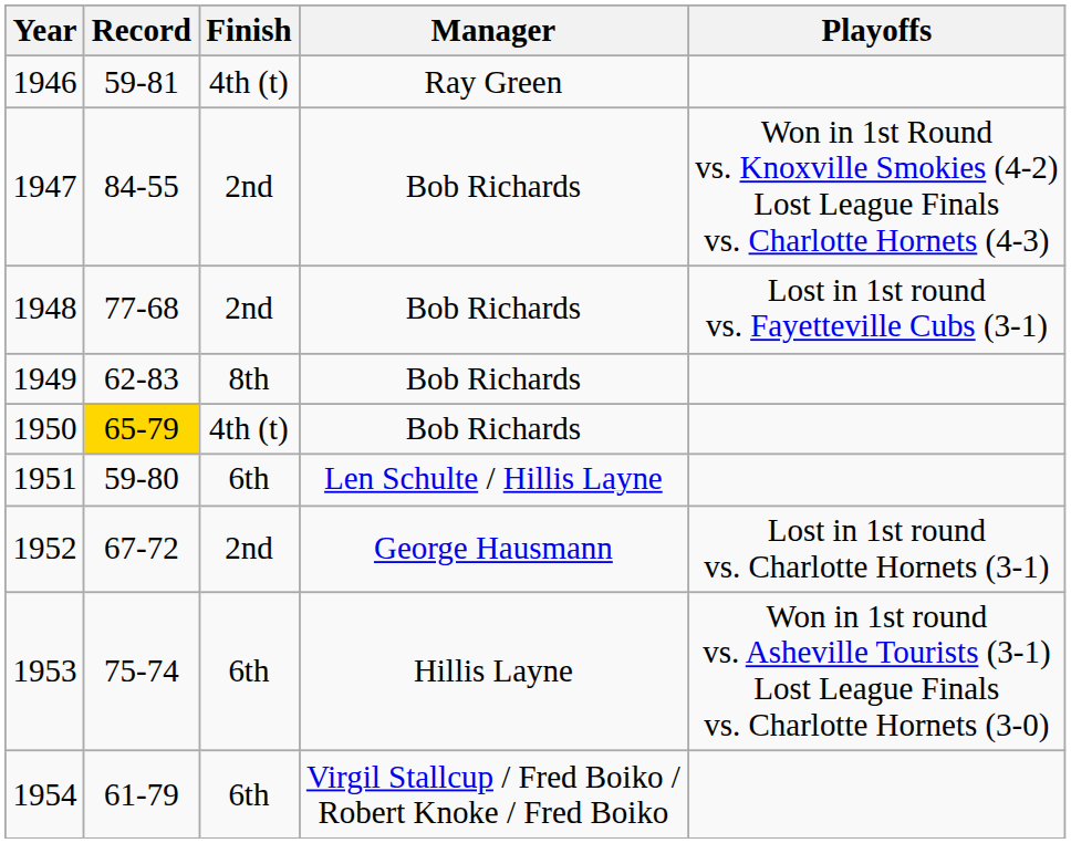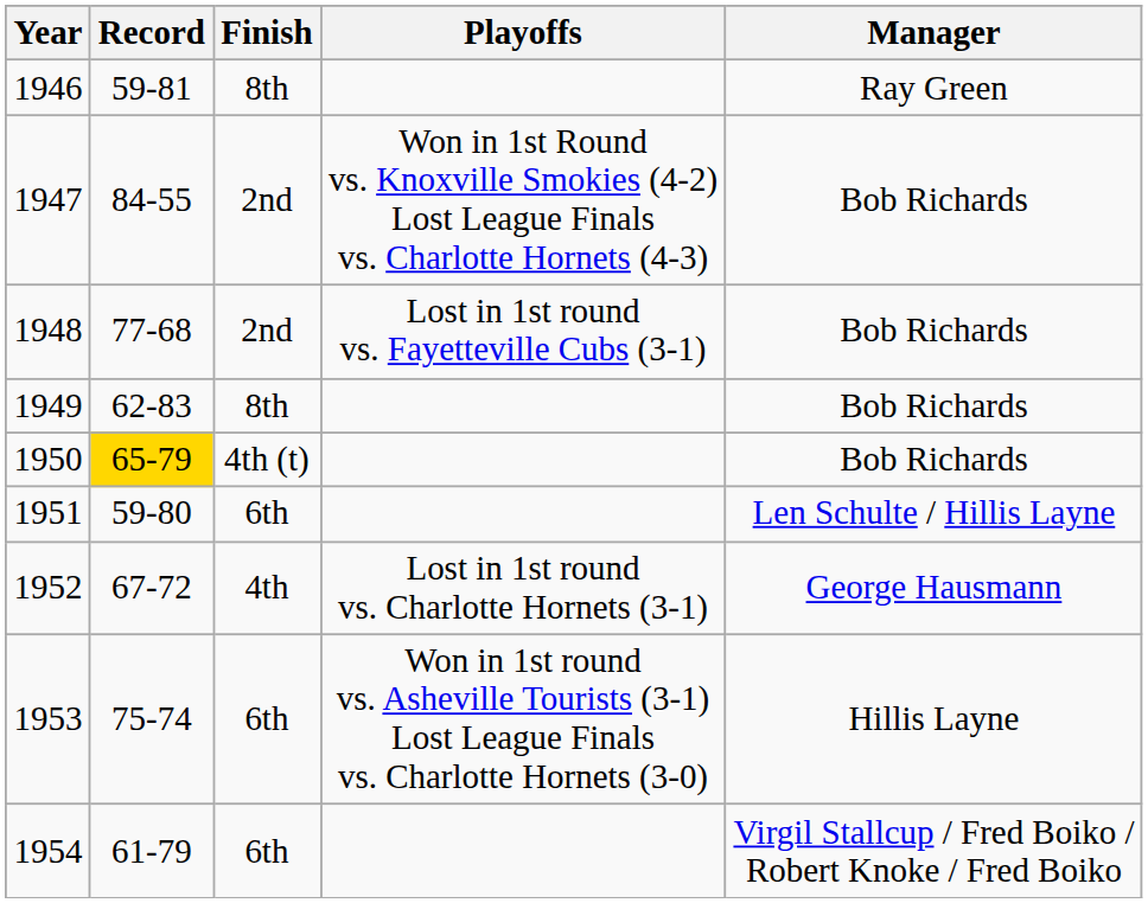columns swapped: Manager <-> Playoffs
1946 | Finish: 4th (t) -> 8th
1952 | Finish: 2nd -> 4th
